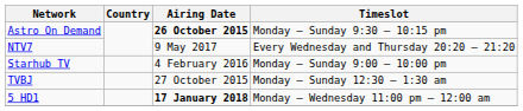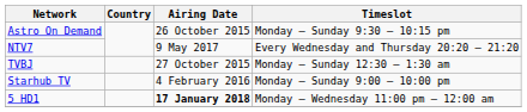Astro On Demand | Airing Date: bold -> normal
rows swapped: TVBJ <-> Starhub TV
